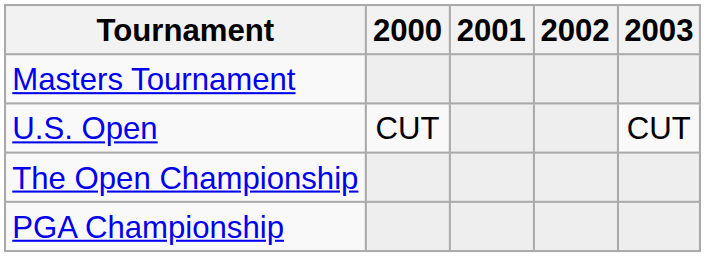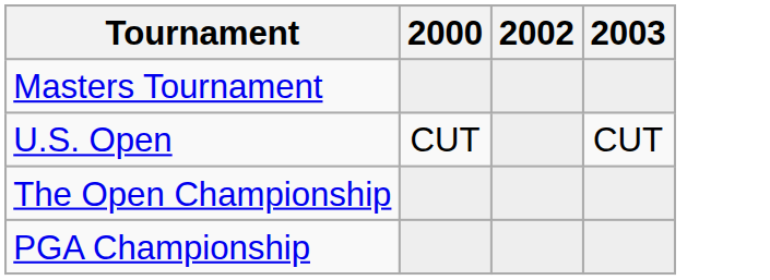- column: 2001
